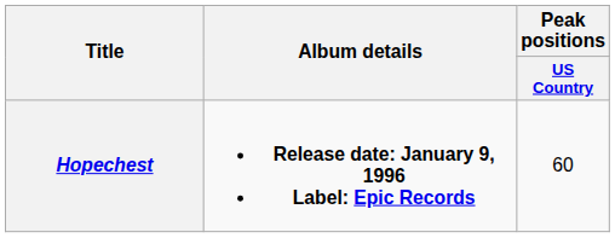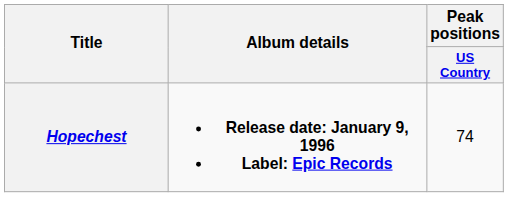Hopechest | Peak positions / US Country: 60 -> 74
